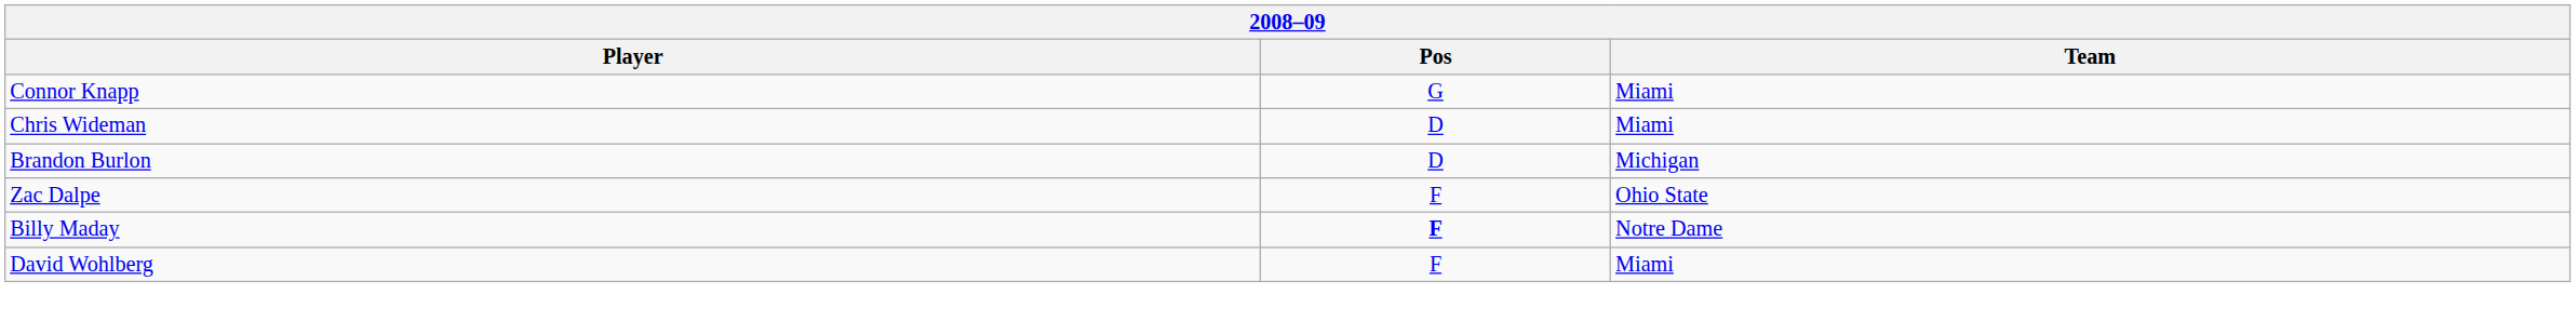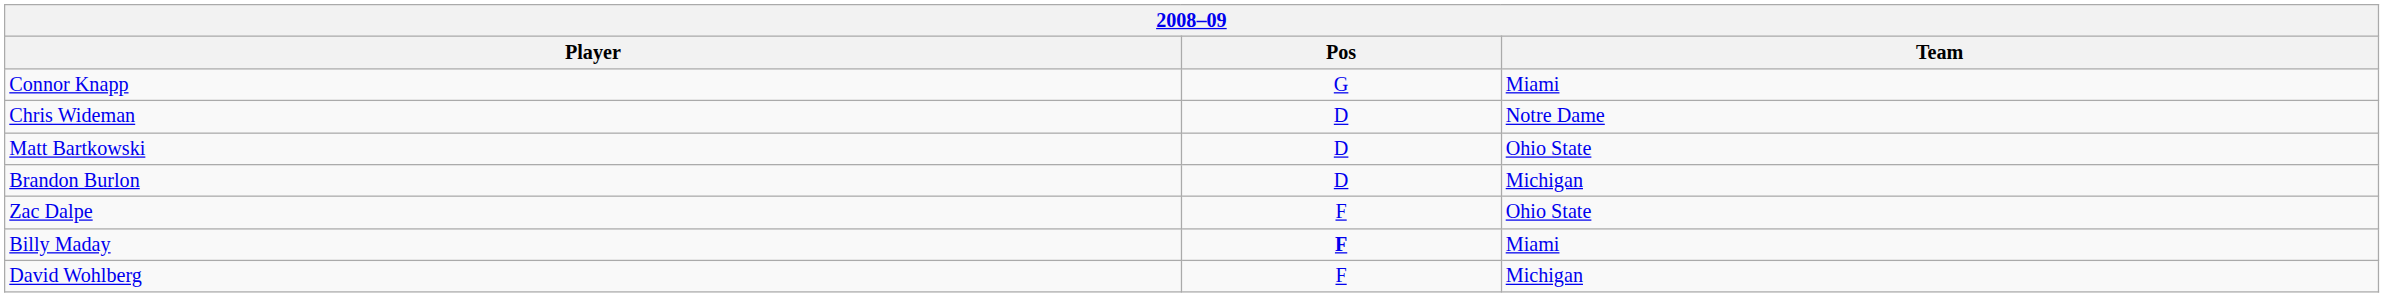Chris Wideman | Team: Miami -> Notre Dame
+ row: Matt Bartkowski | D | Ohio State
Billy Maday | Team: Notre Dame -> Miami
David Wohlberg | Team: Miami -> Michigan
